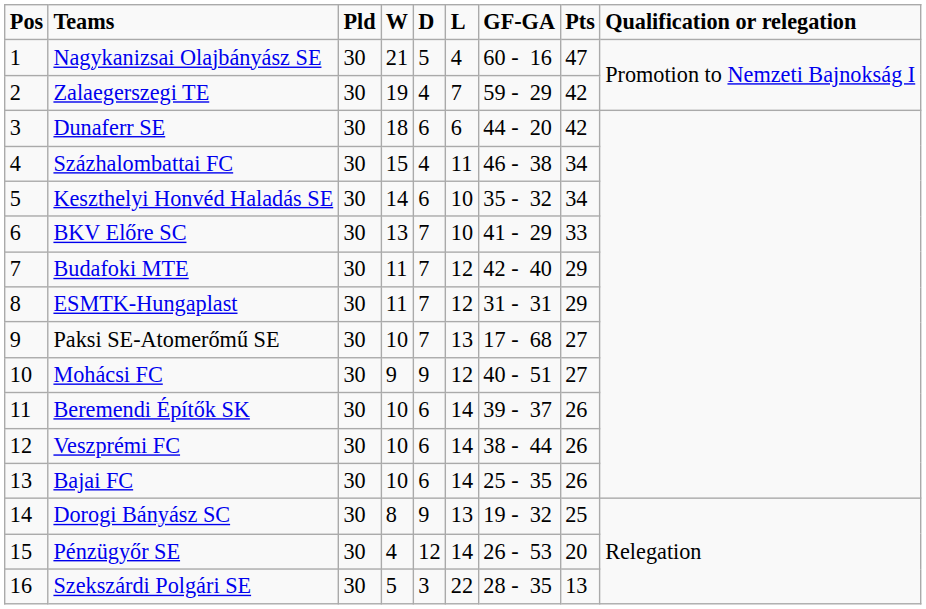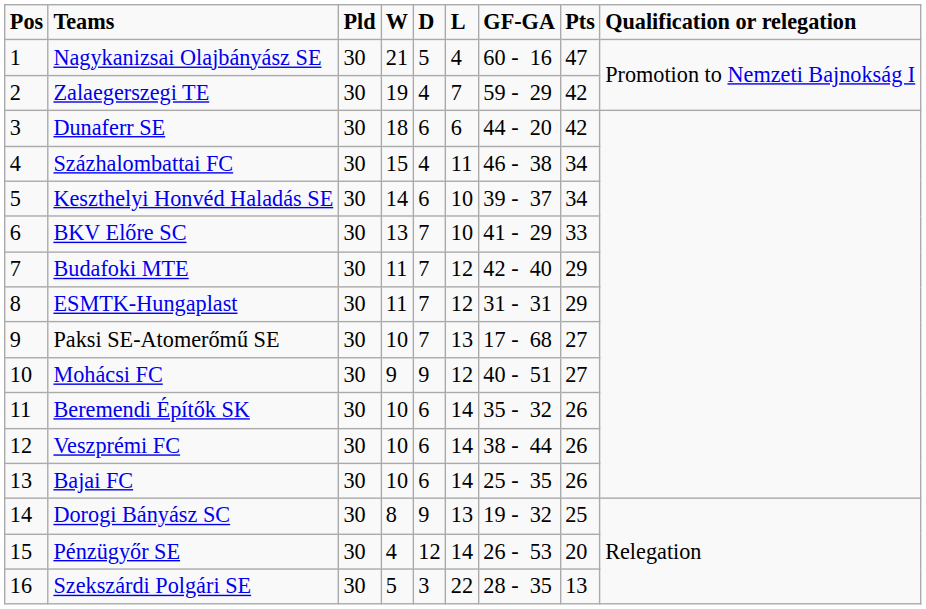Keszthelyi Honvéd Haladás SE | GF-GA: 35 - 32 -> 39 - 37
Beremendi Építők SK | GF-GA: 39 - 37 -> 35 - 32
